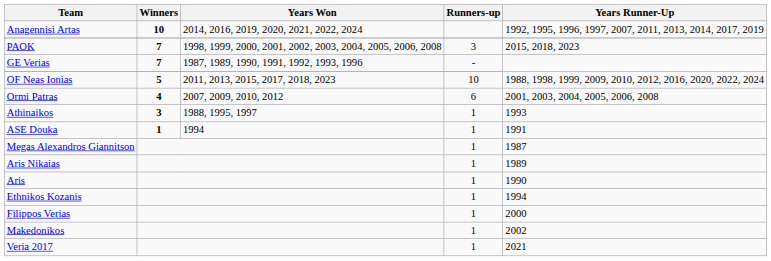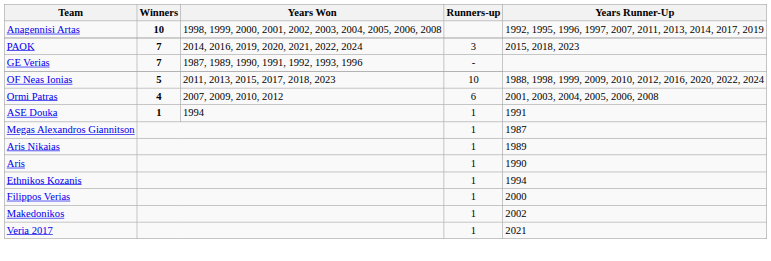Anagennisi Artas | Years Won: 2014, 2016, 2019, 2020, 2021, 2022, 2024 -> 1998, 1999, 2000, 2001, 2002, 2003, 2004, 2005, 2006, 2008
PAOK | Years Won: 1998, 1999, 2000, 2001, 2002, 2003, 2004, 2005, 2006, 2008 -> 2014, 2016, 2019, 2020, 2021, 2022, 2024
- row: Athinaikos | 3 | 1988, 1995, 1997 | 1 | 1993
